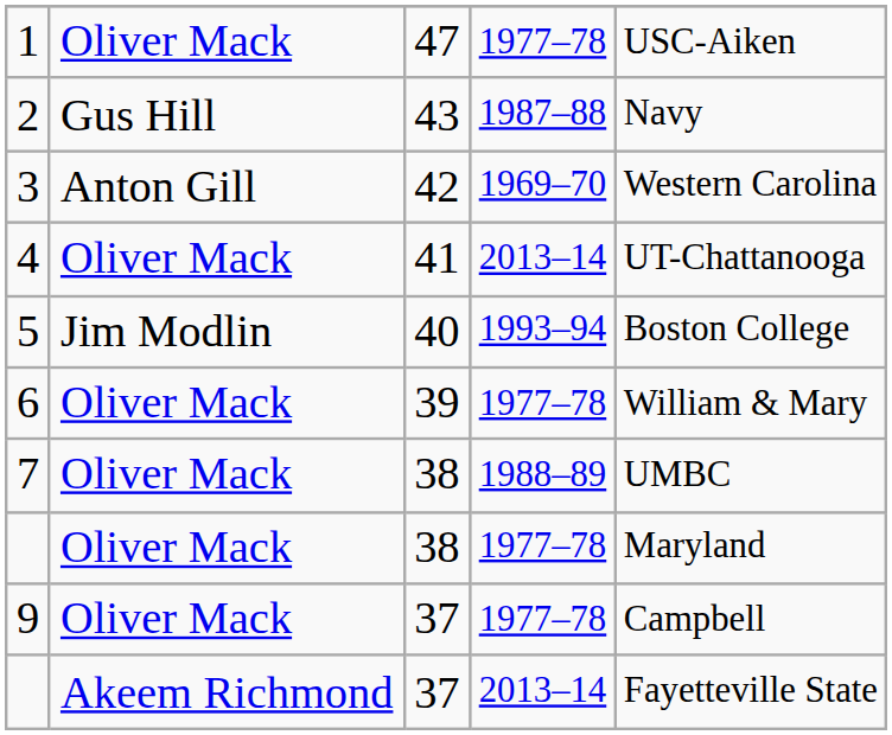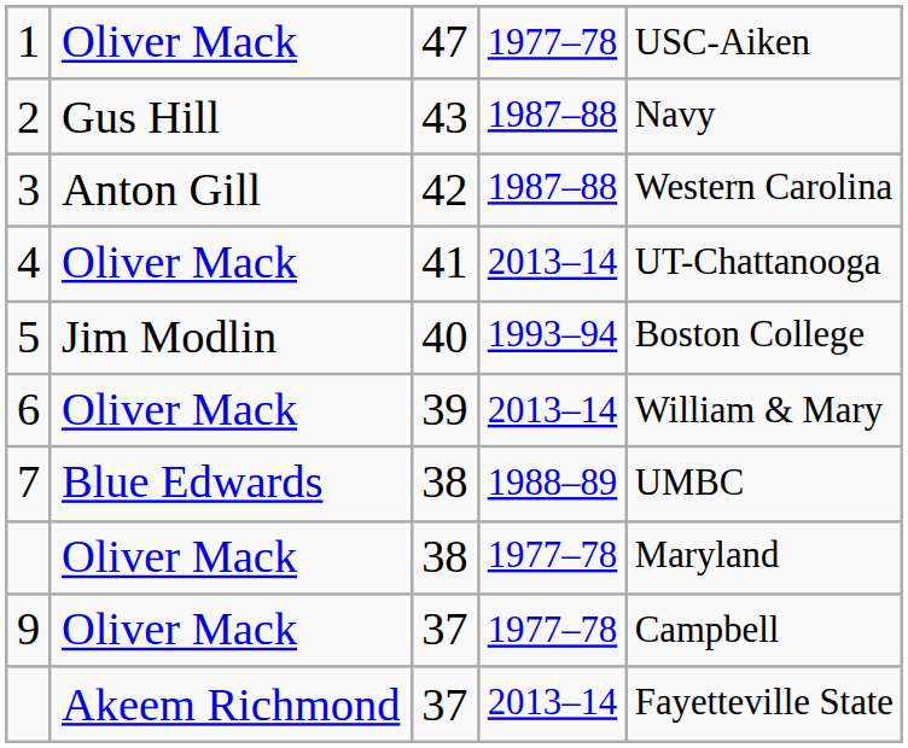3 | column 4: 1969–70 -> 1987–88
6 | column 4: 1977–78 -> 2013–14
7 | column 2: Oliver Mack -> Blue Edwards
